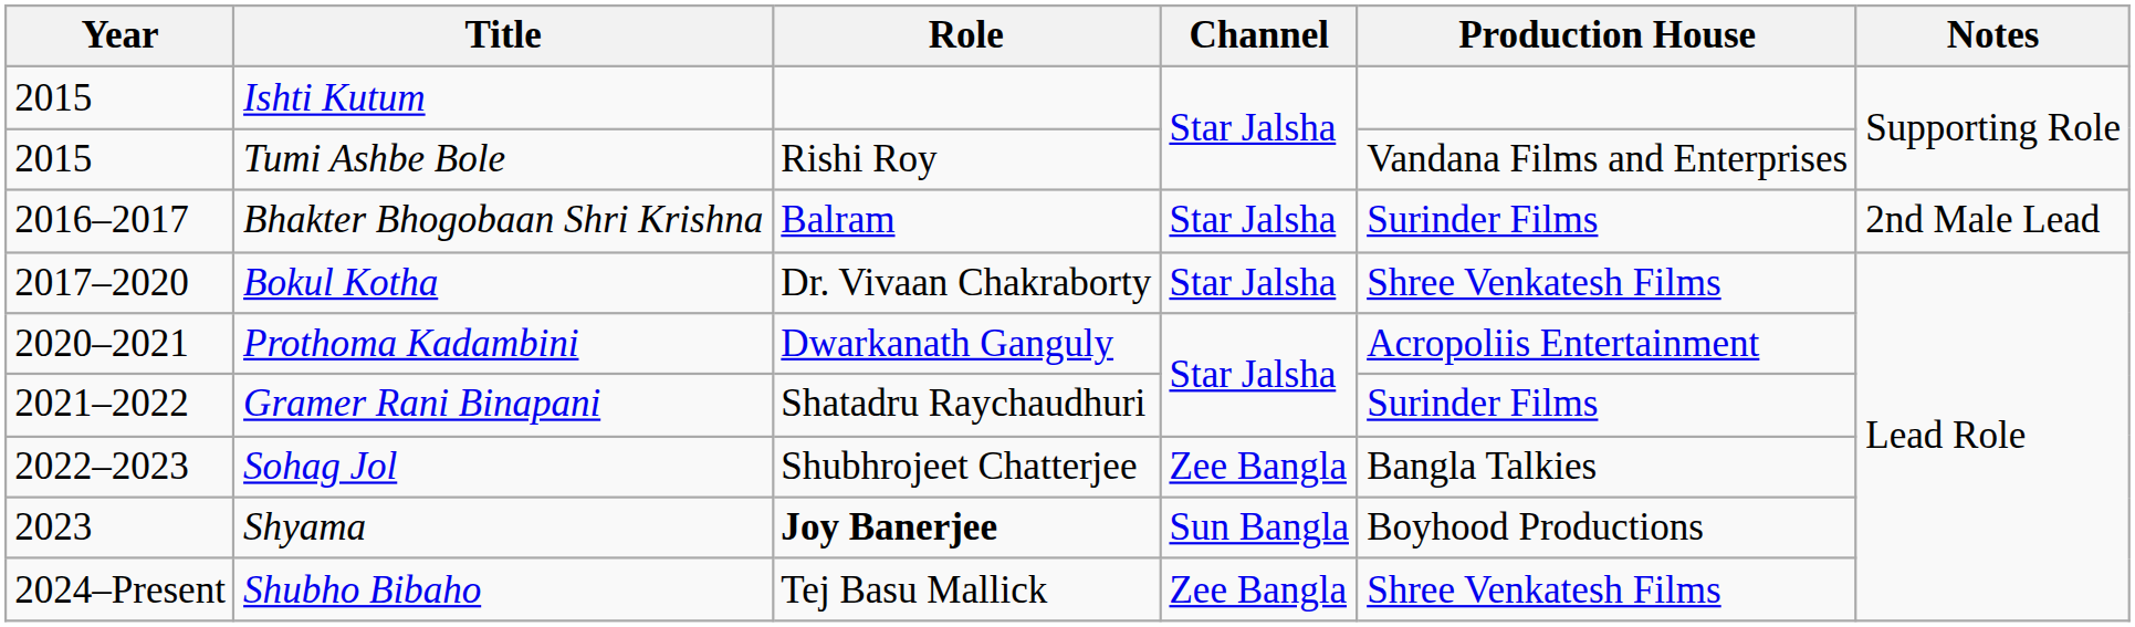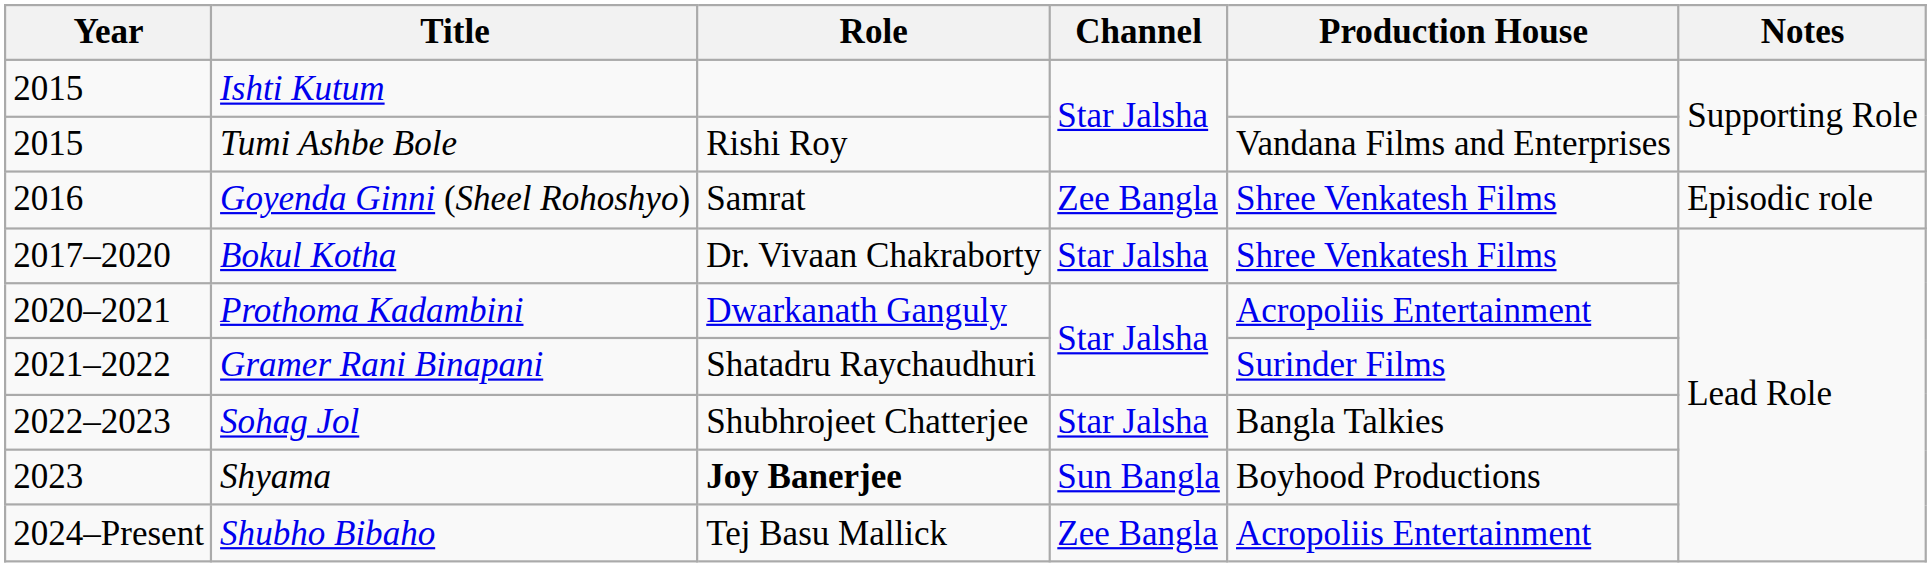+ row: 2016 | Goyenda Ginni (Sheel Rohoshyo) | Samrat | Zee Bangla | Shree Venkatesh Films | Episodic role
- row: 2016–2017 | Bhakter Bhogobaan Shri Krishna | Balram | Star Jalsha | Surinder Films | 2nd Male Lead
Sohag Jol | Channel: Zee Bangla -> Star Jalsha
Shubho Bibaho | Production House: Shree Venkatesh Films -> Acropoliis Entertainment
